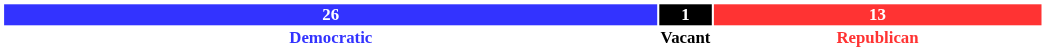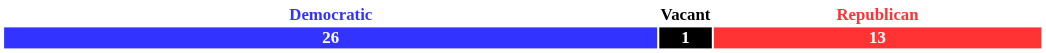rows swapped: 26 <-> Democratic
